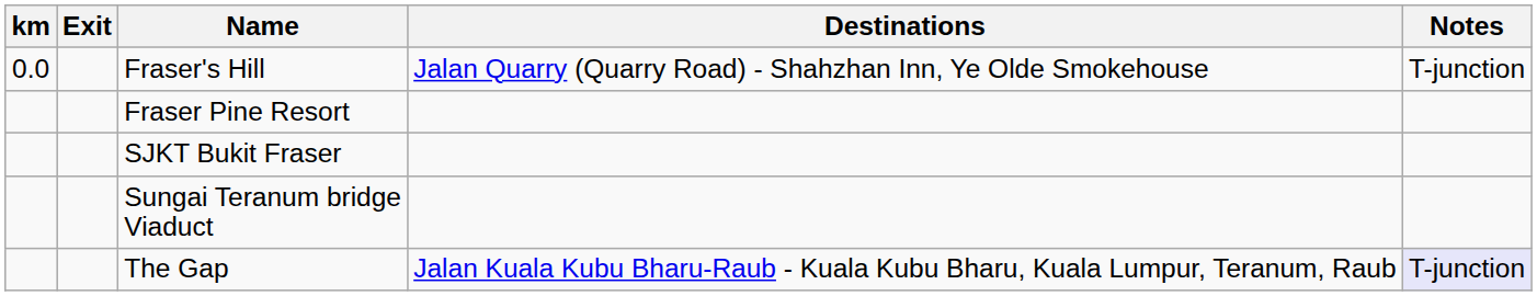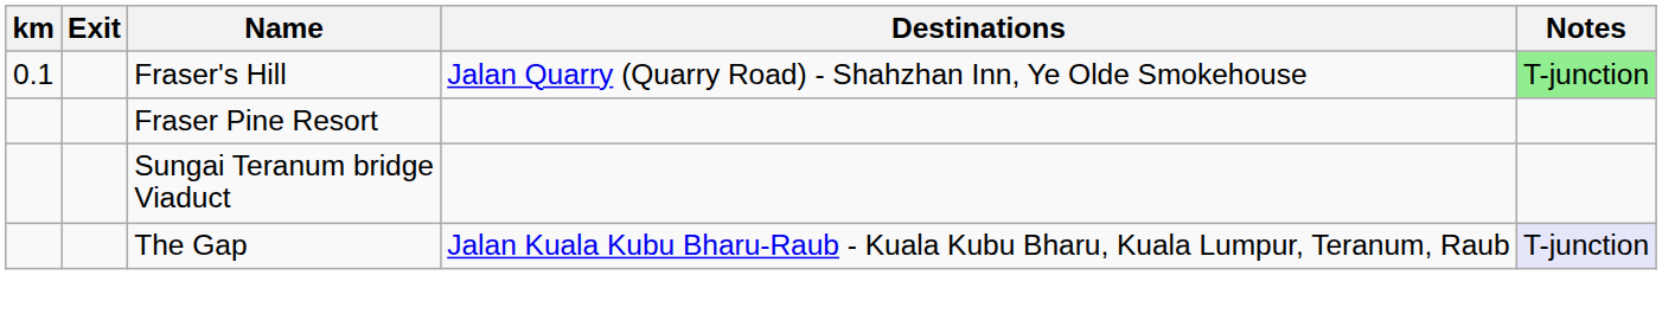Fraser's Hill | km: 0.0 -> 0.1
Fraser's Hill | Notes: no background -> lightgreen background
- row: SJKT Bukit Fraser
